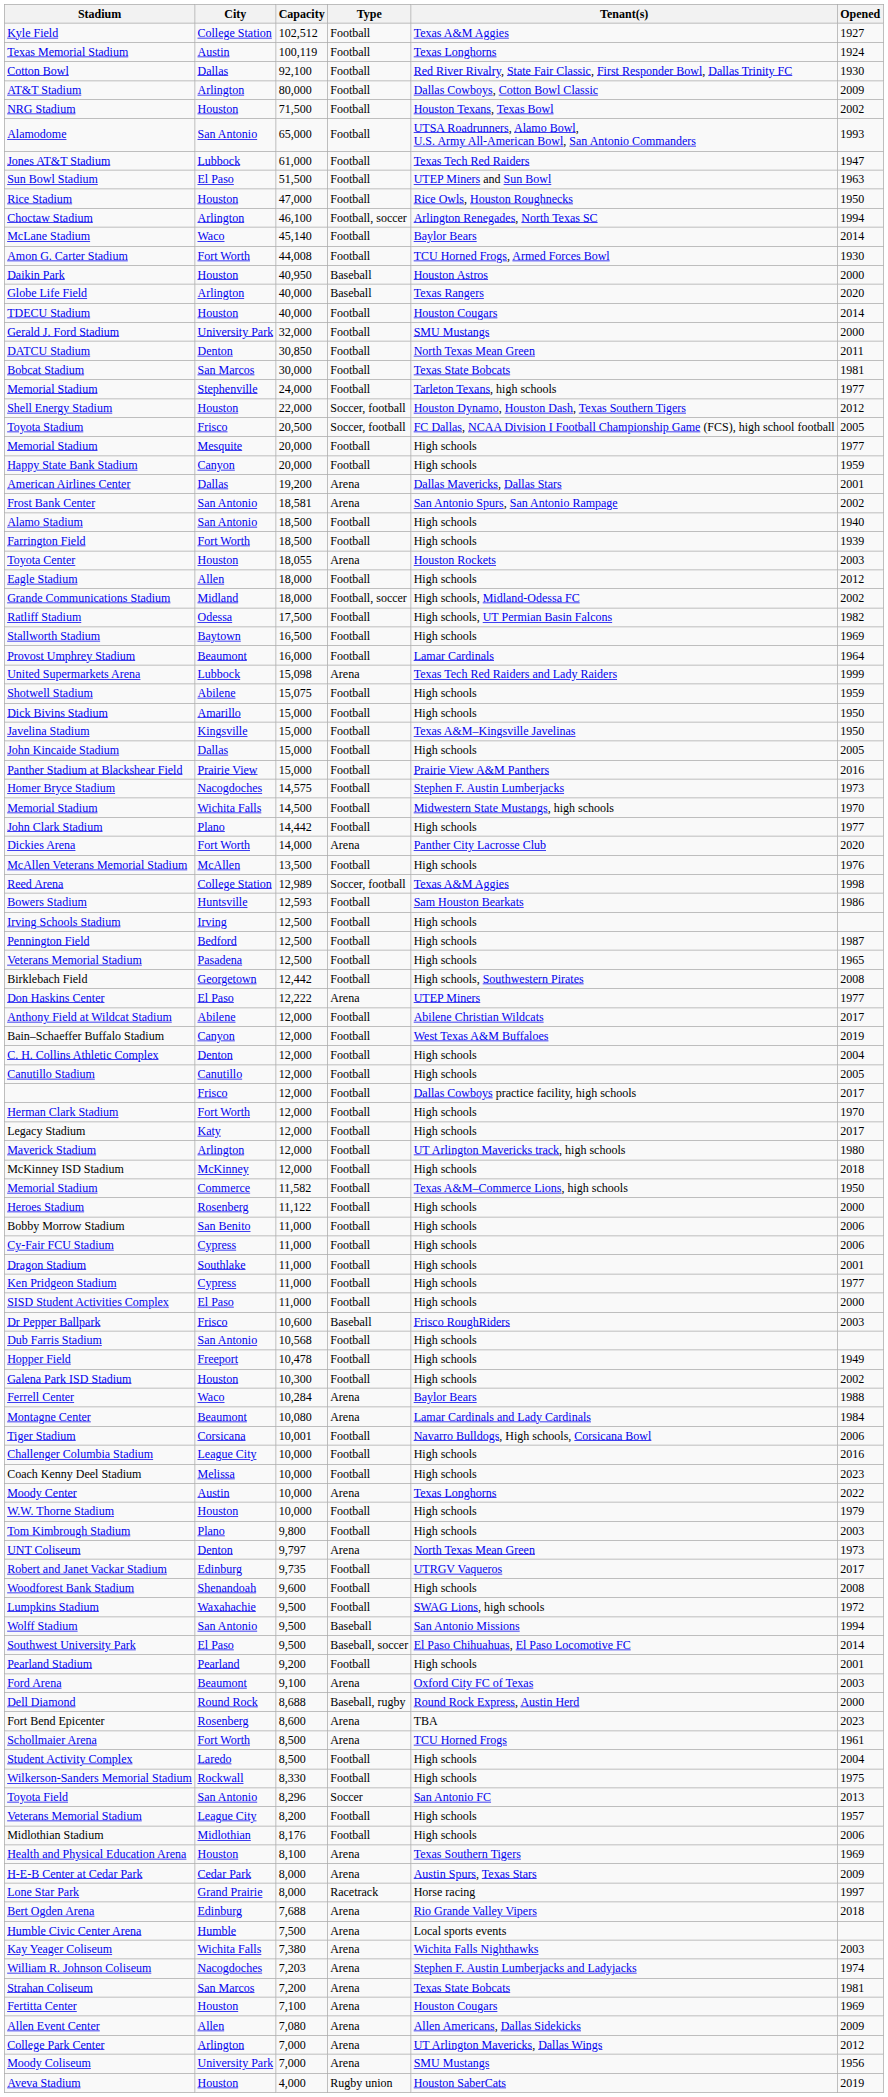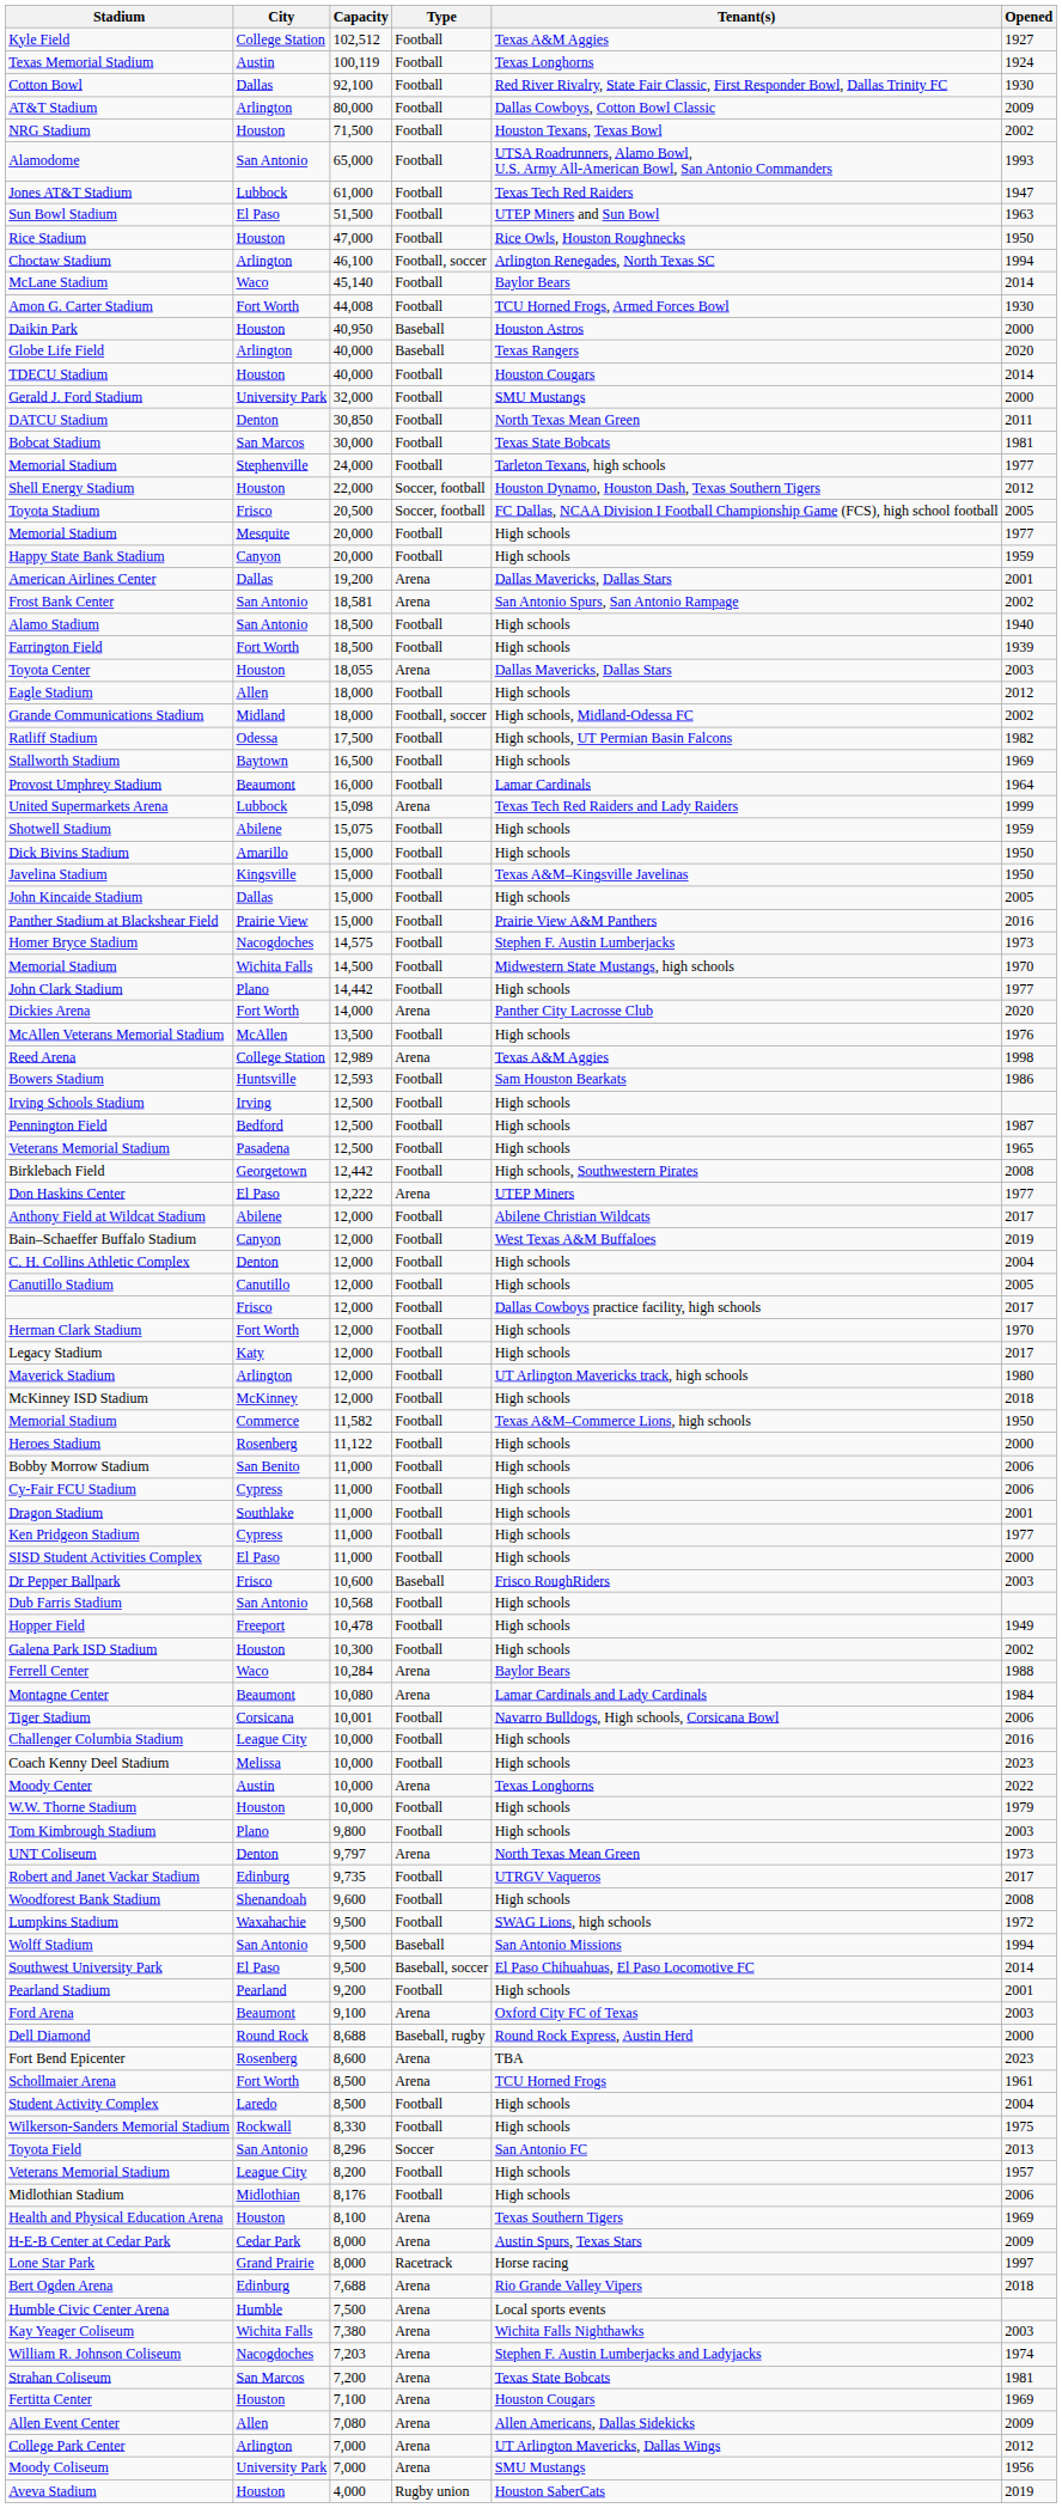Toyota Center | Tenant(s): Houston Rockets -> Dallas Mavericks, Dallas Stars
Reed Arena | Type: Soccer, football -> Arena
